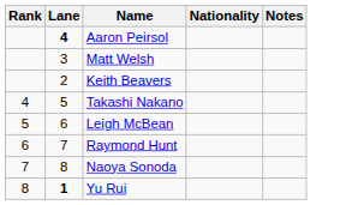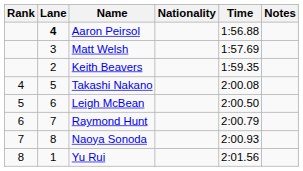+ column: Time | 1:56.88 | 1:57.69 | 1:59.35 | 2:00.08 | 2:00.50 | 2:00.79 | 2:00.93 | 2:01.56
Yu Rui | Lane: bold -> normal
